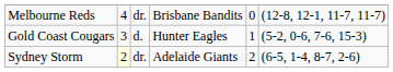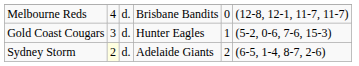Melbourne Reds | column 3: dr. -> d.
Sydney Storm | column 3: dr. -> d.
